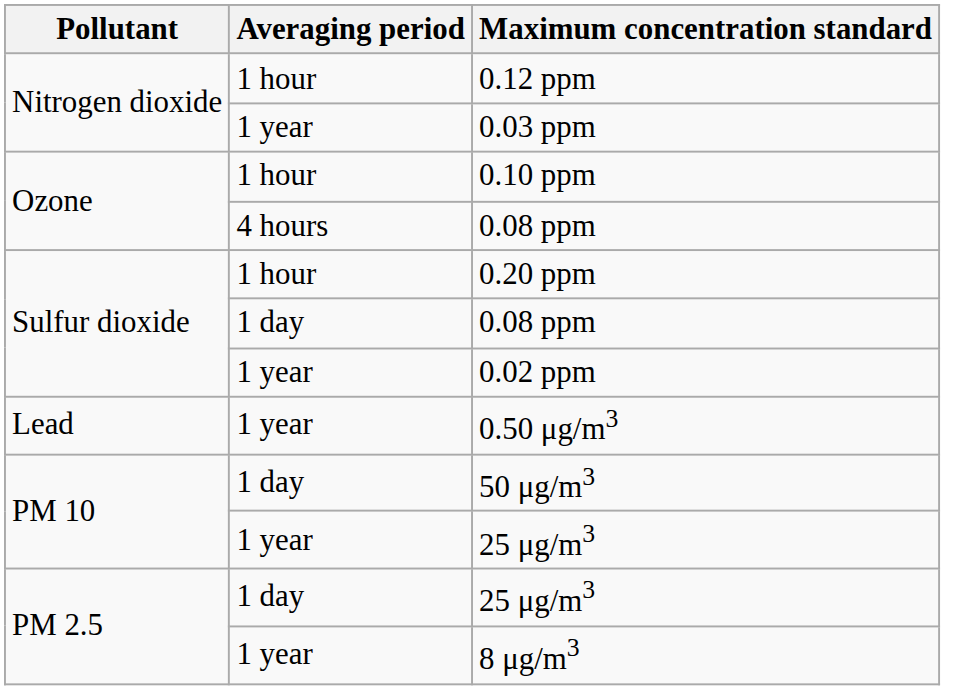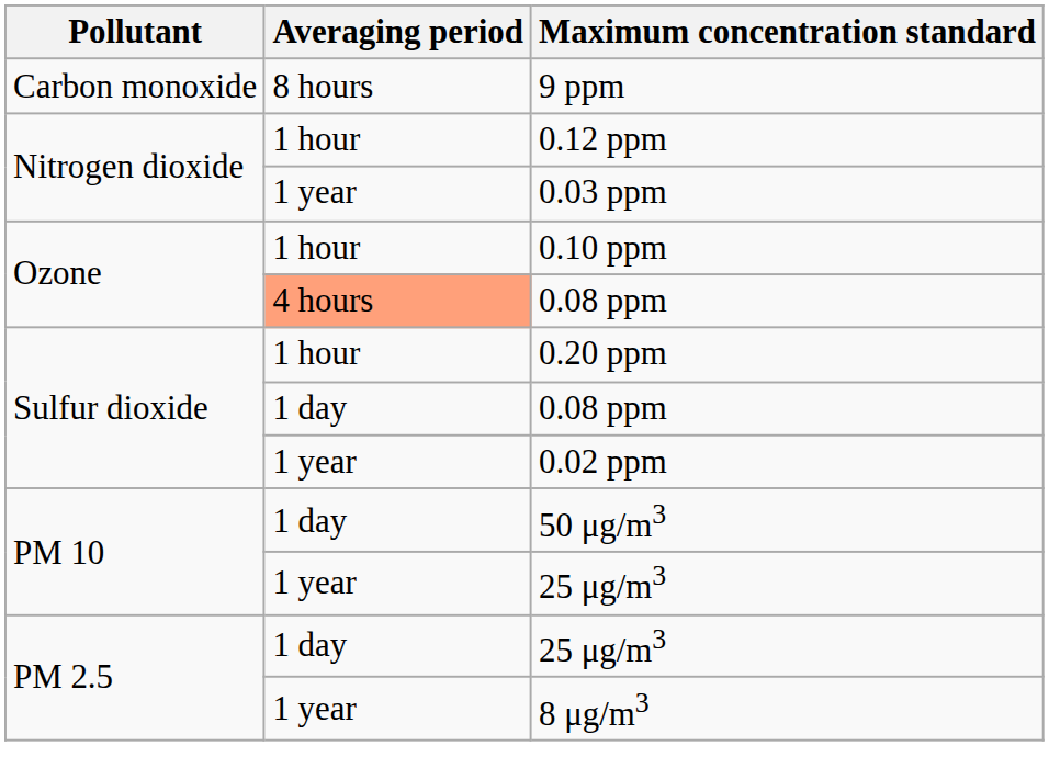+ row: Carbon monoxide | 8 hours | 9 ppm
Ozone / 0.08 ppm | Averaging period: no background -> lightsalmon background
- row: Lead | 1 year | 0.50 μg/m3
